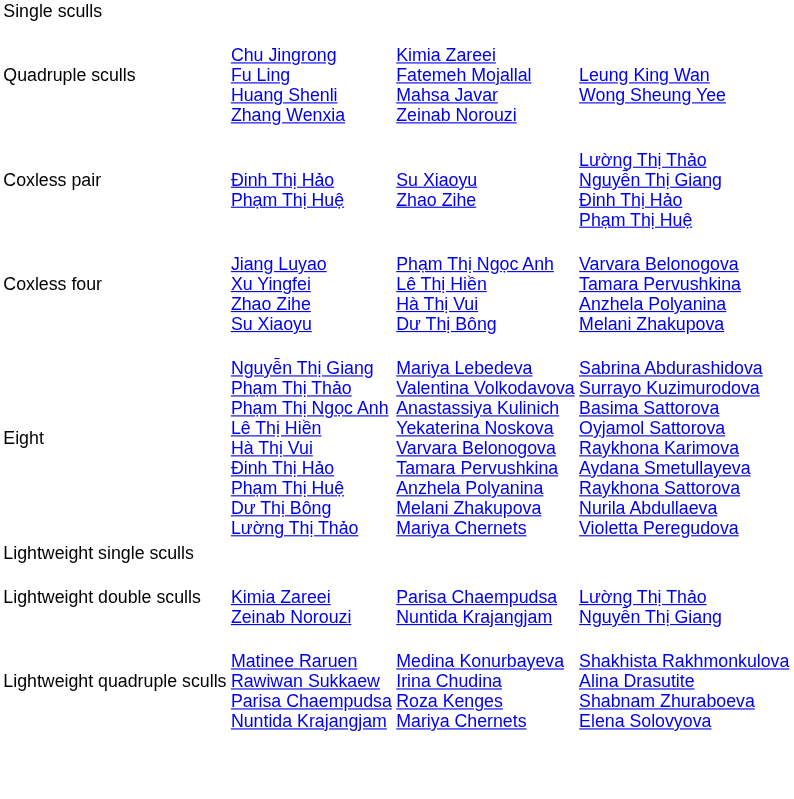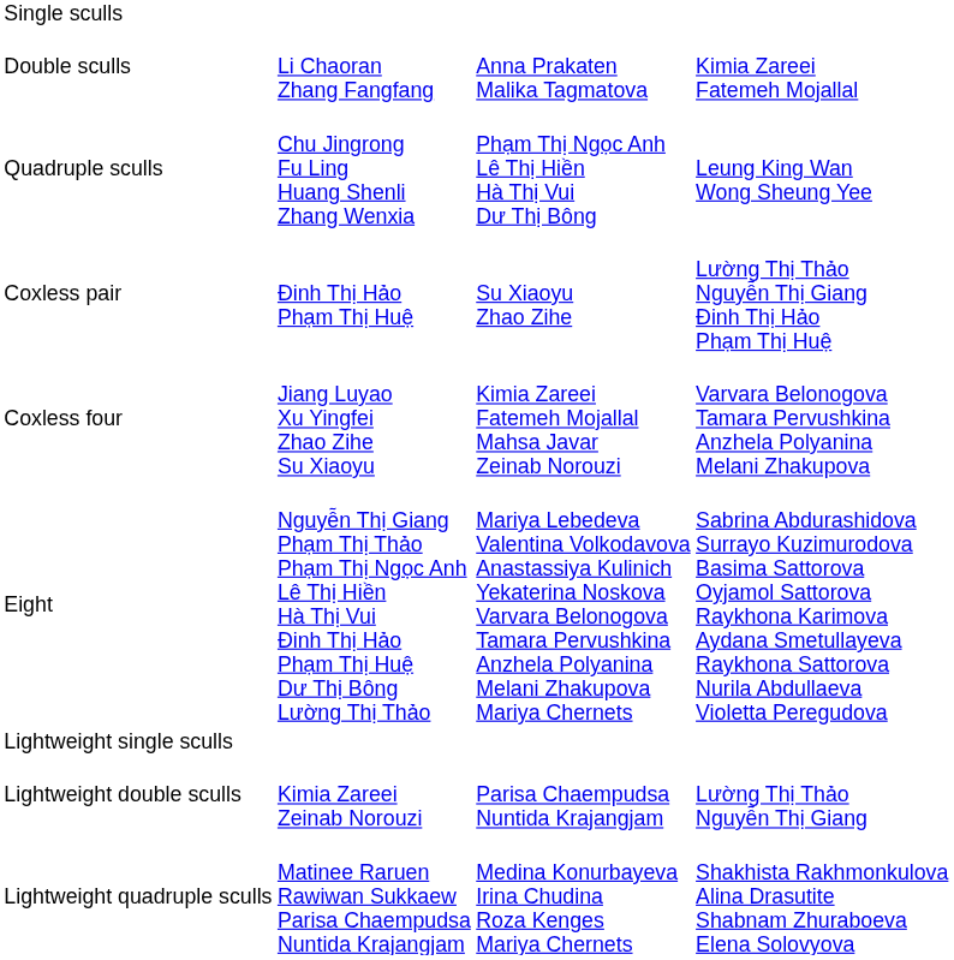+ row: Double sculls | Li Chaoran Zhang Fangfang | Anna Prakaten Malika Tagmatova | Kimia Zareei Fatemeh Mojallal
Quadruple sculls | column 3: Kimia Zareei Fatemeh Mojallal Mahsa Javar Zeinab Norouzi -> Phạm Thị Ngọc Anh Lê Thị Hiền Hà Thị Vui Dư Thị Bông
Coxless four | column 3: Phạm Thị Ngọc Anh Lê Thị Hiền Hà Thị Vui Dư Thị Bông -> Kimia Zareei Fatemeh Mojallal Mahsa Javar Zeinab Norouzi
